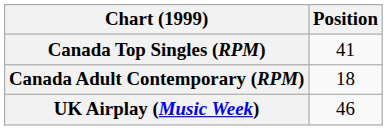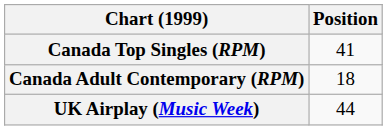UK Airplay (Music Week) | Position: 46 -> 44
